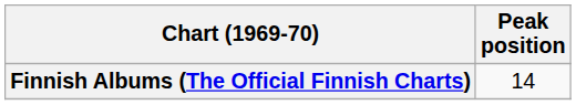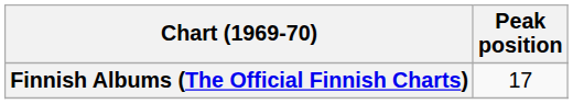Finnish Albums (The Official Finnish Charts) | Peak position: 14 -> 17
